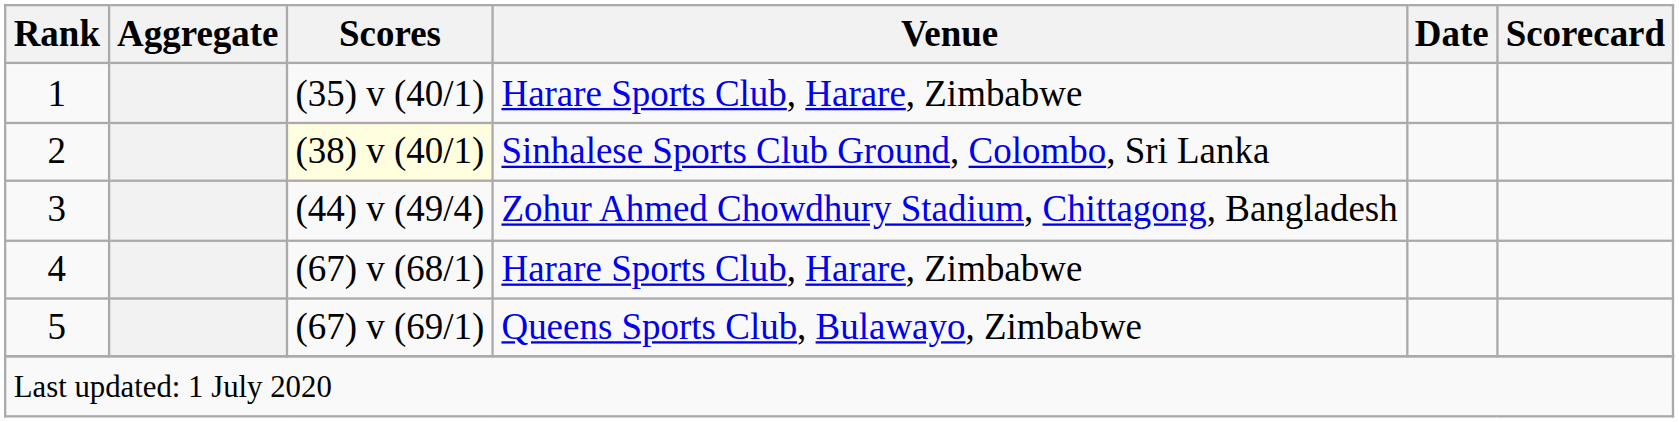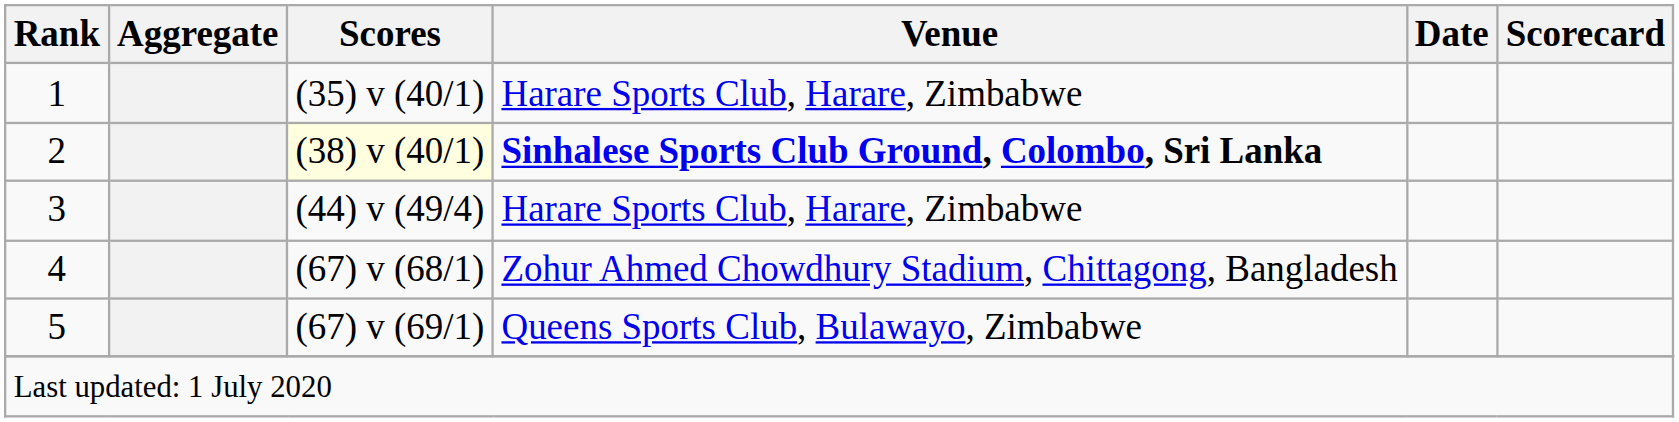2 | Venue: normal -> bold
3 | Venue: Zohur Ahmed Chowdhury Stadium, Chittagong, Bangladesh -> Harare Sports Club, Harare, Zimbabwe
4 | Venue: Harare Sports Club, Harare, Zimbabwe -> Zohur Ahmed Chowdhury Stadium, Chittagong, Bangladesh
